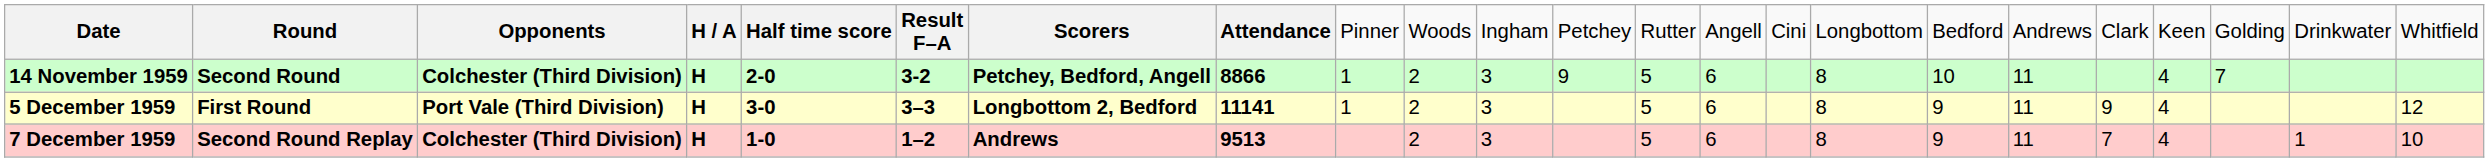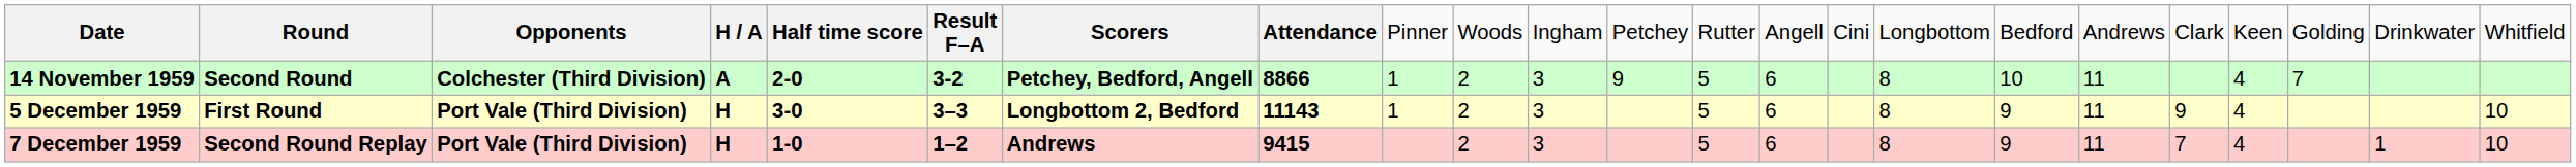14 November 1959 | column 4: H -> A
5 December 1959 | column 8: 11141 -> 11143
5 December 1959 | column 23: 12 -> 10
7 December 1959 | column 3: Colchester (Third Division) -> Port Vale (Third Division)
7 December 1959 | column 8: 9513 -> 9415
